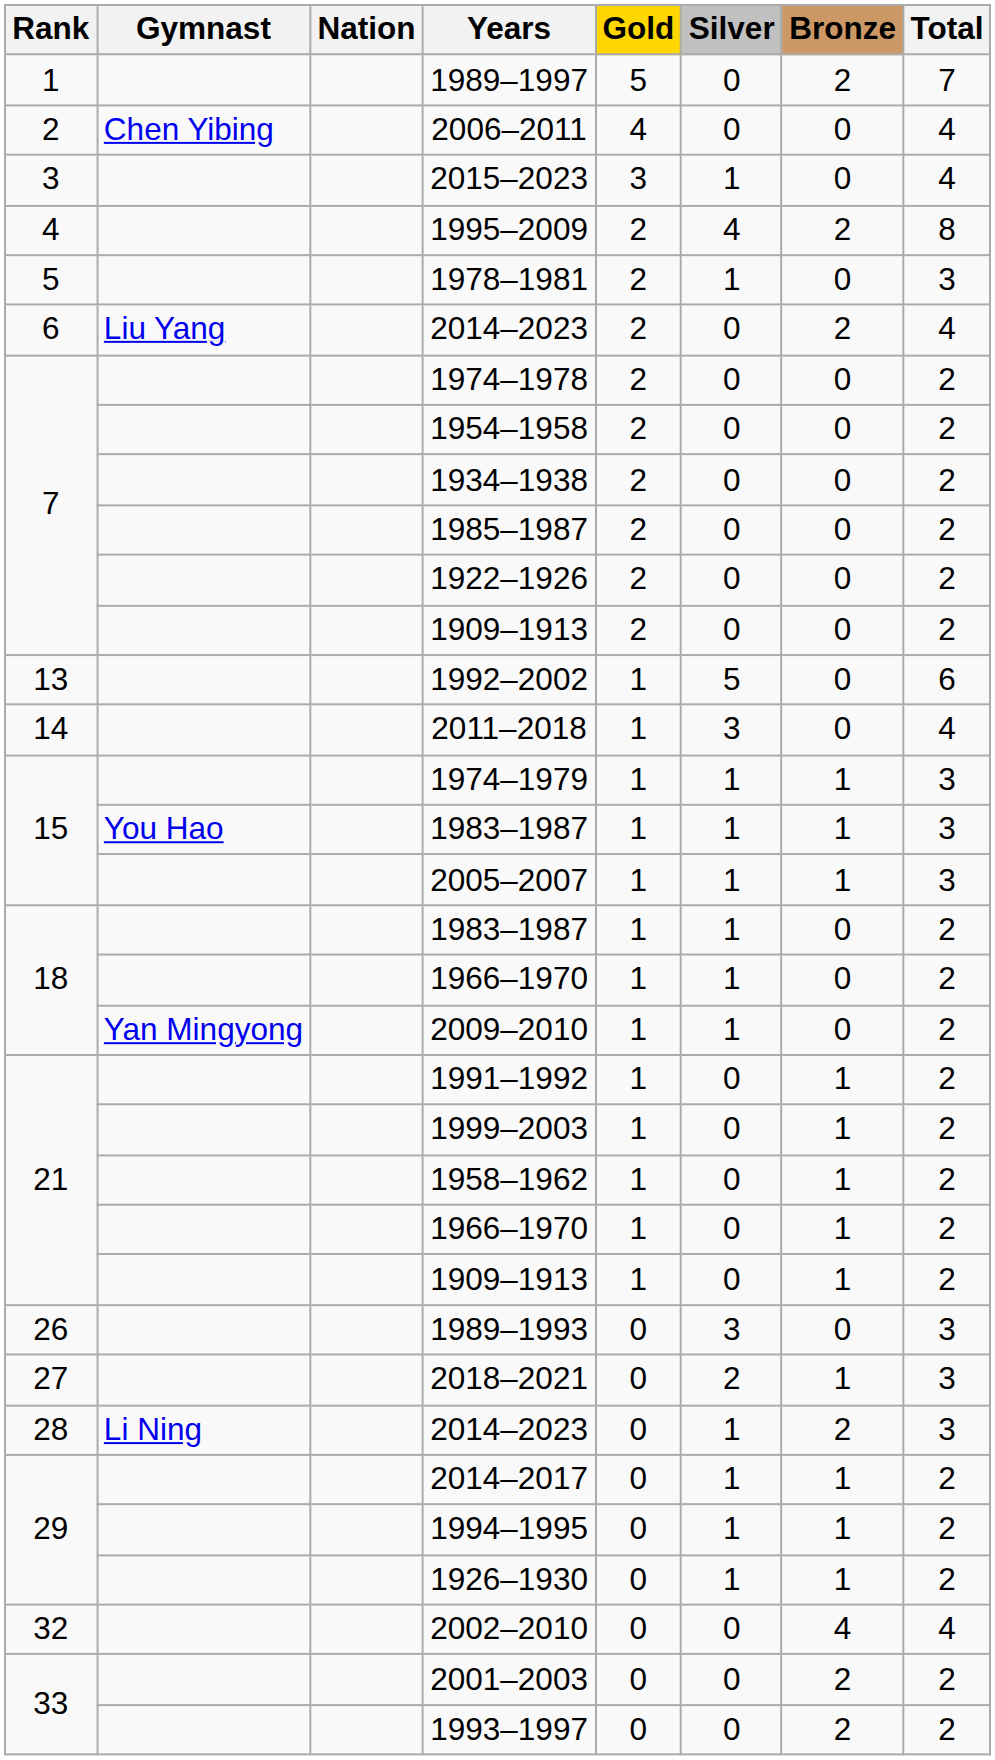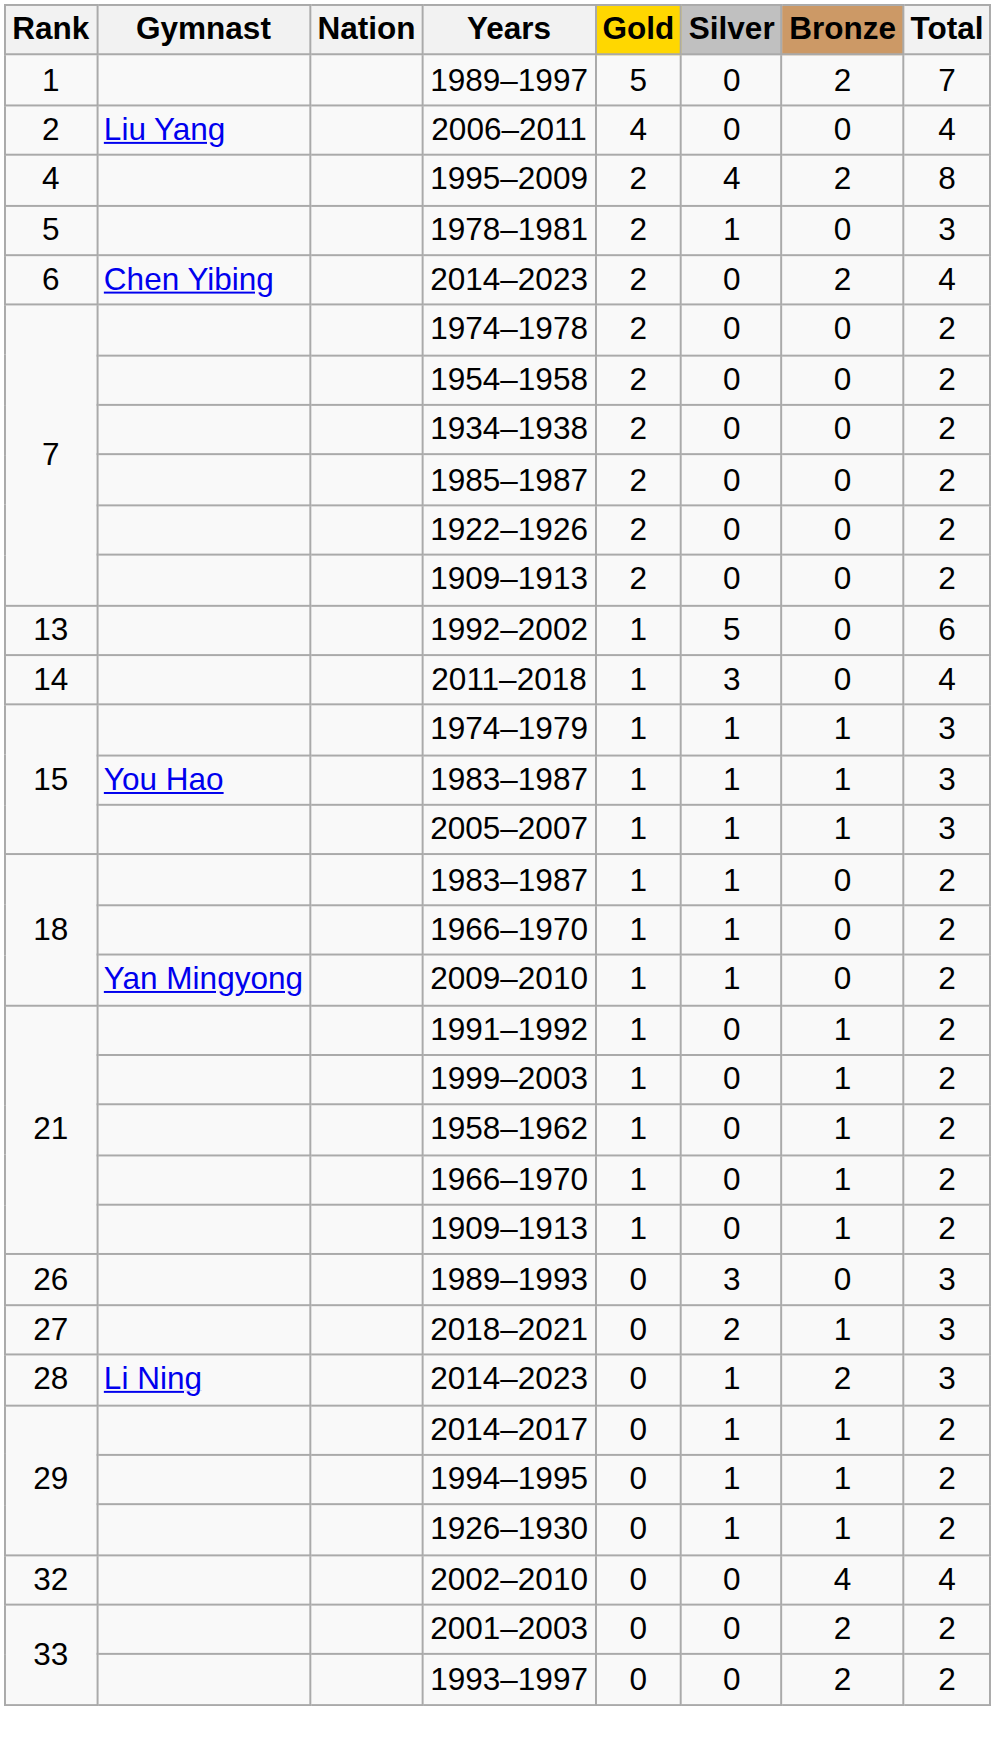2006–2011 | Gymnast: Chen Yibing -> Liu Yang
- row: 3 | 2015–2023 | 3 | 1 | 0 | 4
6 / 2014–2023 | Gymnast: Liu Yang -> Chen Yibing
